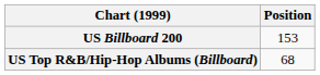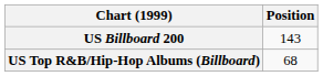US Billboard 200 | Position: 153 -> 143
